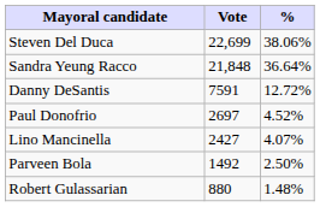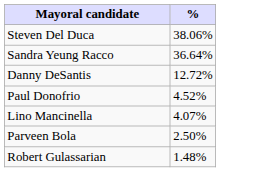- column: Vote | 22,699 | 21,848 | 7591 | 2697 | 2427 | 1492 | 880
